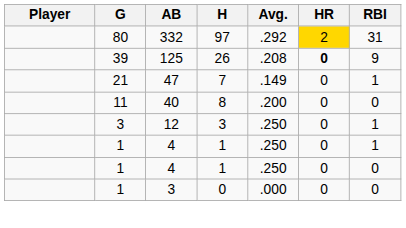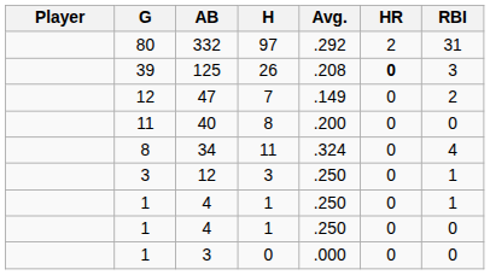332 | HR: gold background -> no background
125 | RBI: 9 -> 3
47 | G: 21 -> 12
47 | RBI: 1 -> 2
+ row: 8 | 34 | 11 | .324 | 0 | 4
